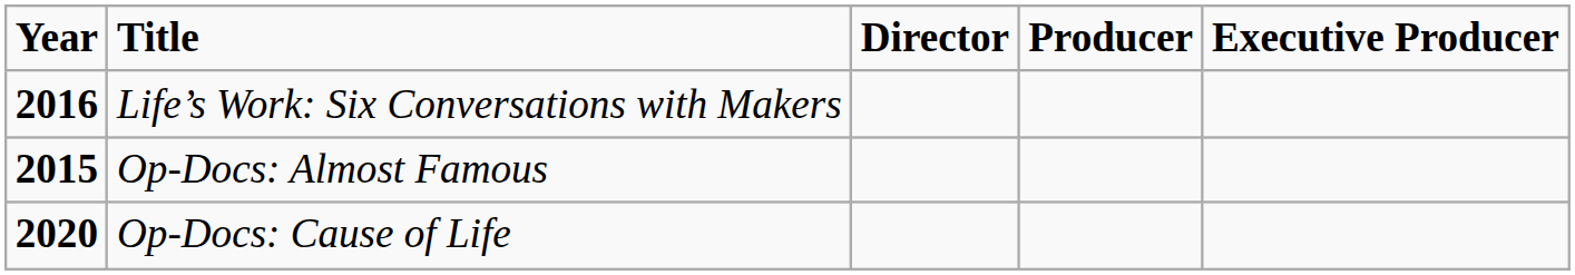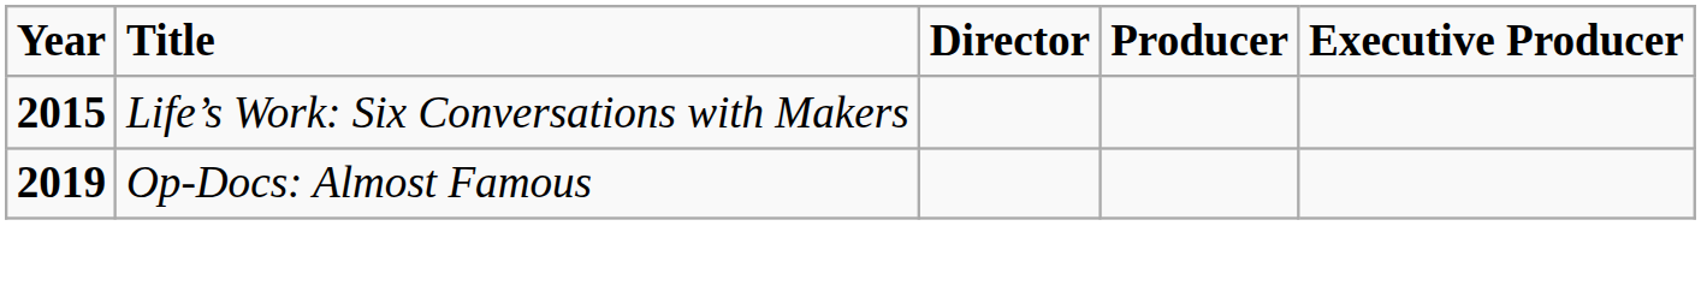Life’s Work: Six Conversations with Makers | Year: 2016 -> 2015
Op-Docs: Almost Famous | Year: 2015 -> 2019
- row: 2020 | Op-Docs: Cause of Life
